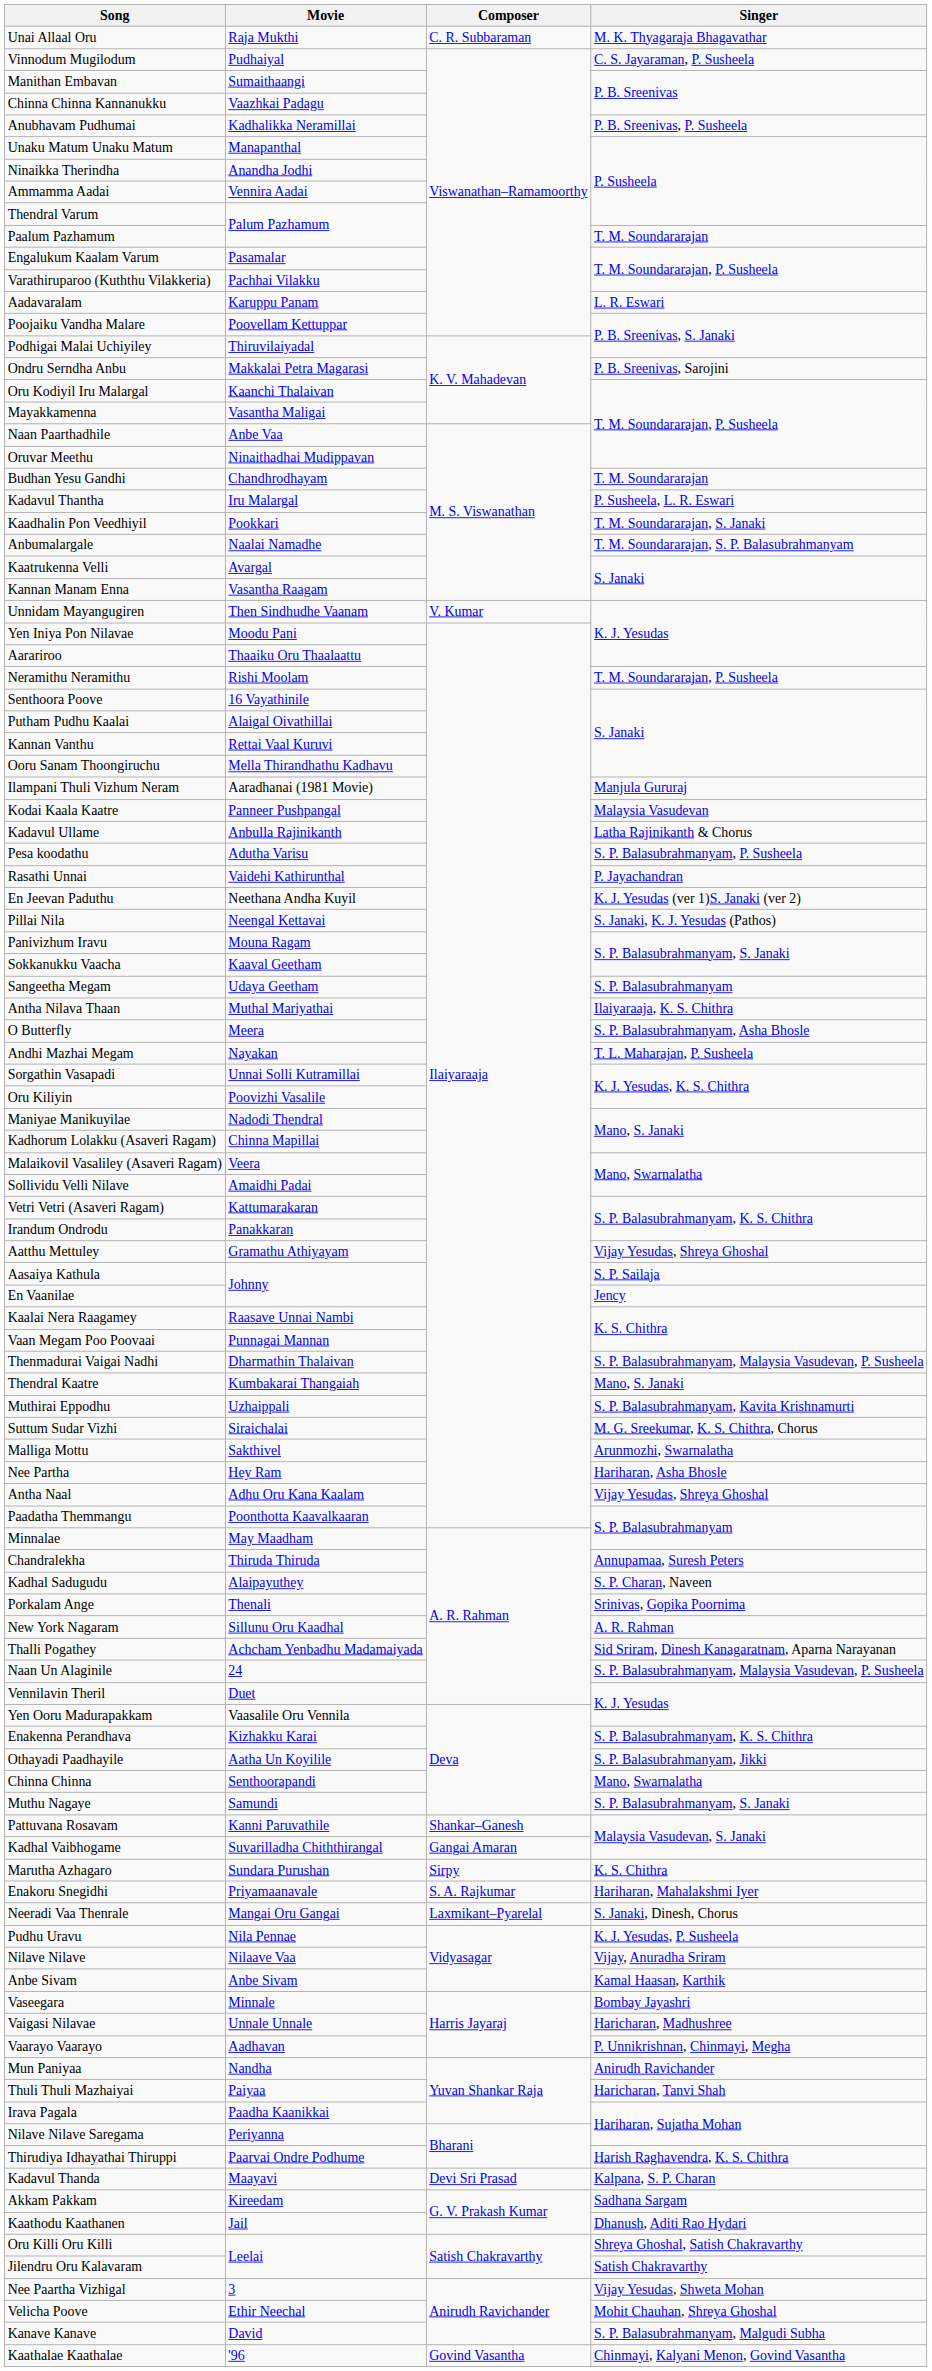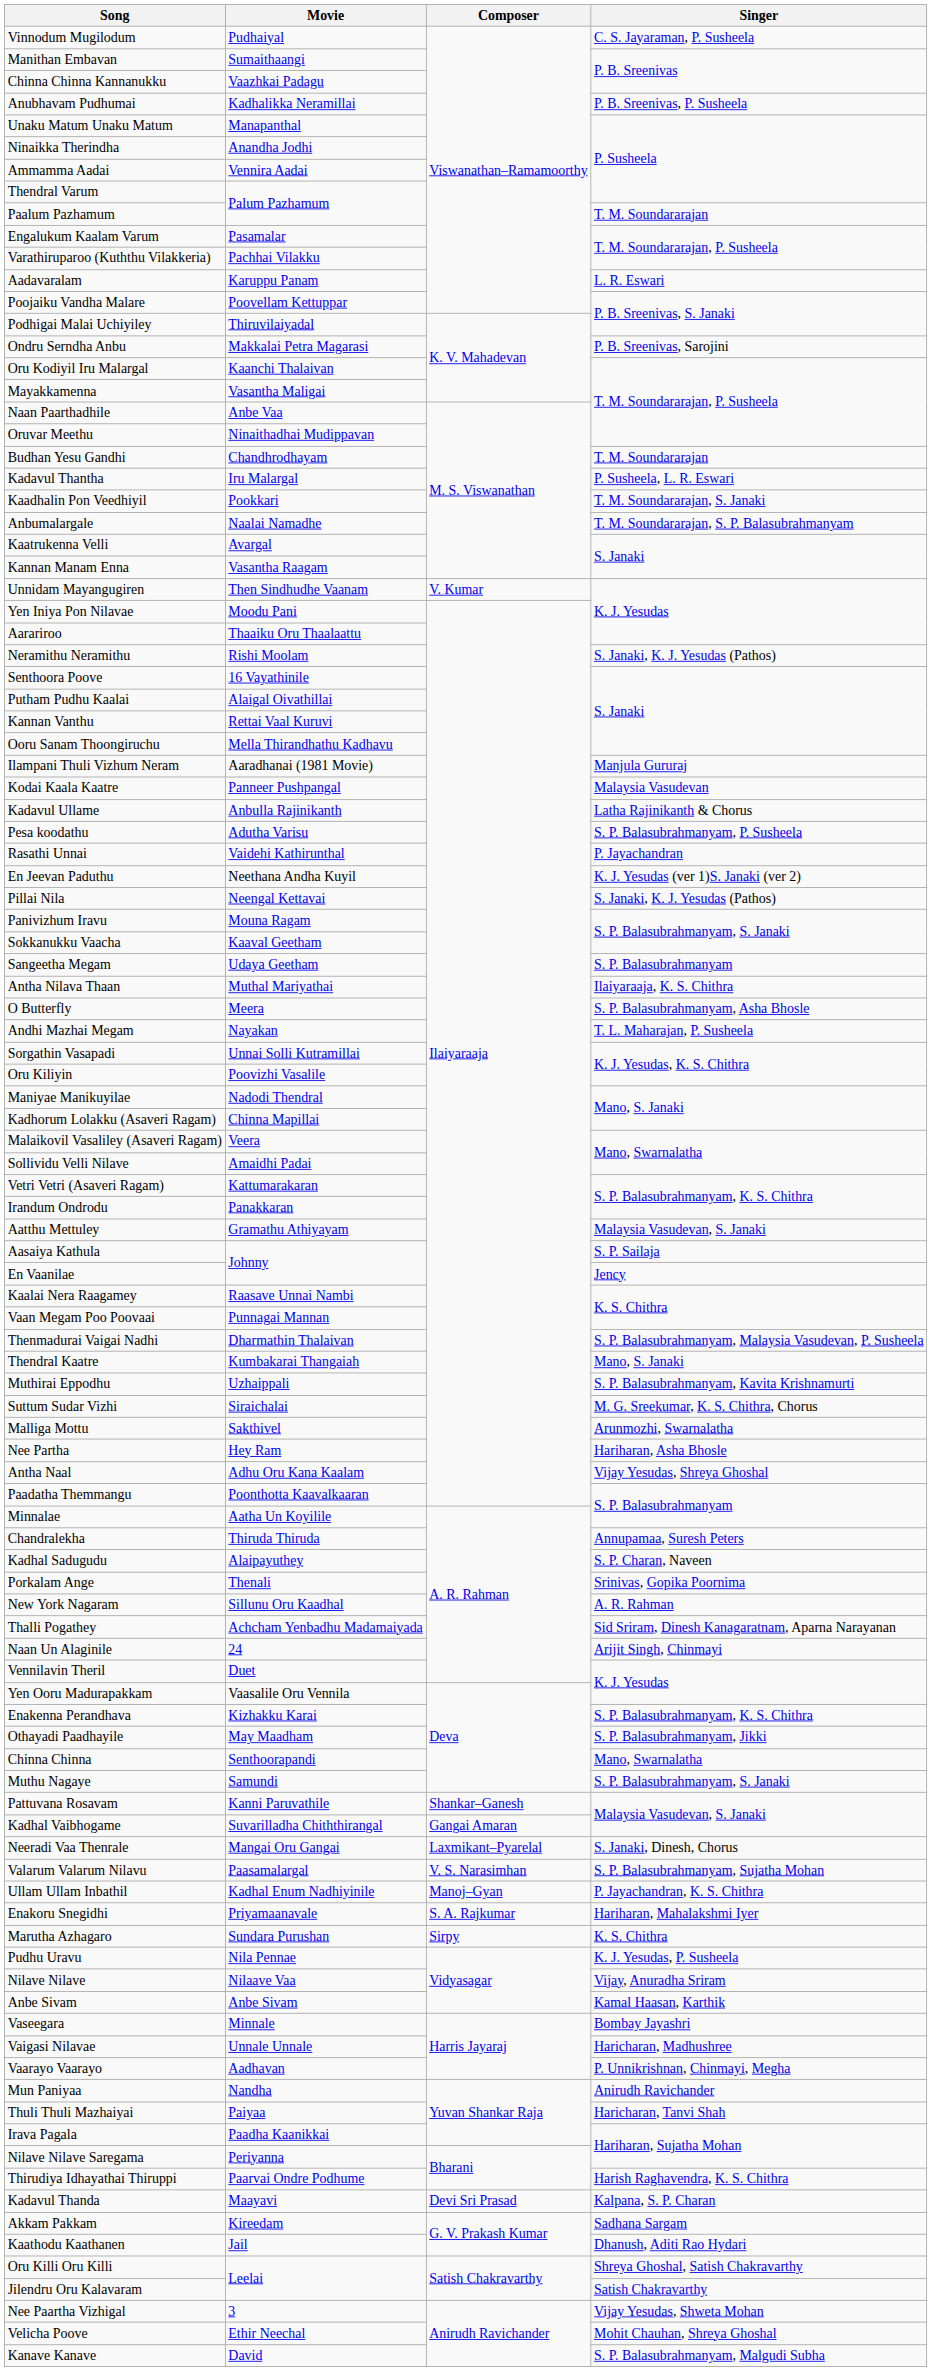- row: Unai Allaal Oru | Raja Mukthi | C. R. Subbaraman | M. K. Thyagaraja Bhagavathar
Neramithu Neramithu | Singer: T. M. Soundararajan, P. Susheela -> S. Janaki, K. J. Yesudas (Pathos)
Aatthu Mettuley | Singer: Vijay Yesudas, Shreya Ghoshal -> Malaysia Vasudevan, S. Janaki
Minnalae | Movie: May Maadham -> Aatha Un Koyilile
Naan Un Alaginile | Singer: S. P. Balasubrahmanyam, Malaysia Vasudevan, P. Susheela -> Arijit Singh, Chinmayi
Othayadi Paadhayile | Movie: Aatha Un Koyilile -> May Maadham
rows swapped: Neeradi Vaa Thenrale <-> Marutha Azhagaro
+ row: Valarum Valarum Nilavu | Paasamalargal | V. S. Narasimhan | S. P. Balasubrahmanyam, Sujatha Mohan
+ row: Ullam Ullam Inbathil | Kadhal Enum Nadhiyinile | Manoj–Gyan | P. Jayachandran, K. S. Chithra
- row: Kaathalae Kaathalae | '96 | Govind Vasantha | Chinmayi, Kalyani Menon, Govind Vasantha
